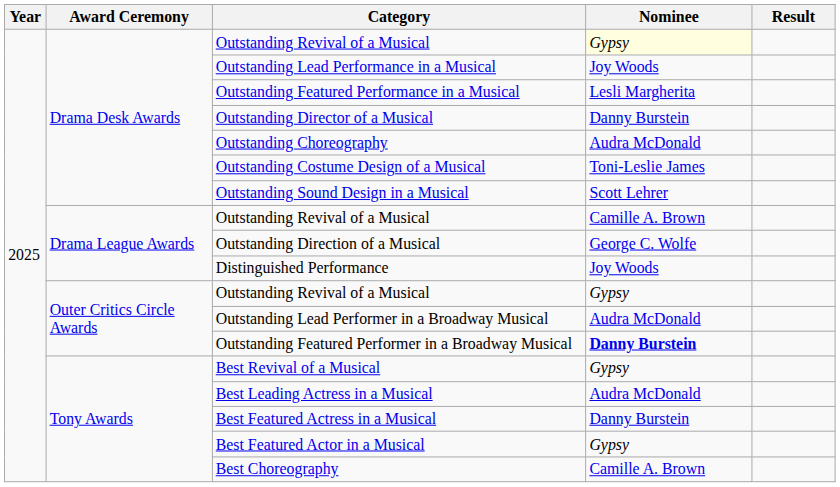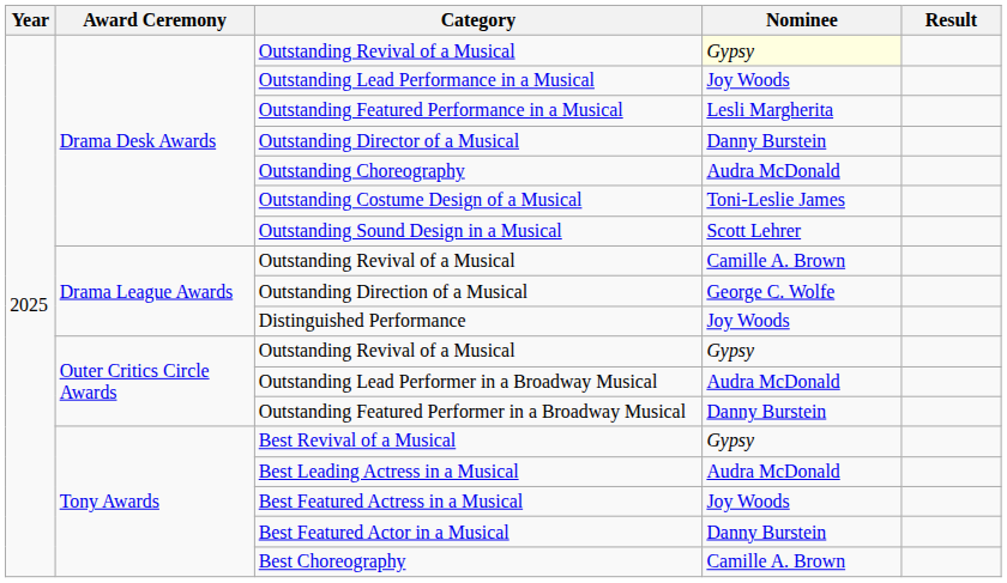Outstanding Featured Performer in a Broadway Musical | Nominee: bold -> normal
Best Featured Actress in a Musical | Nominee: Danny Burstein -> Joy Woods
Best Featured Actor in a Musical | Nominee: Gypsy -> Danny Burstein
